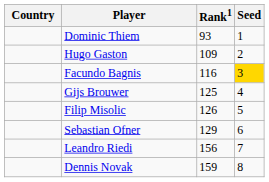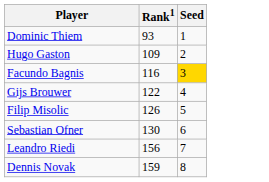- column: Country
Gijs Brouwer | Rank1: 125 -> 122
Sebastian Ofner | Rank1: 129 -> 130
